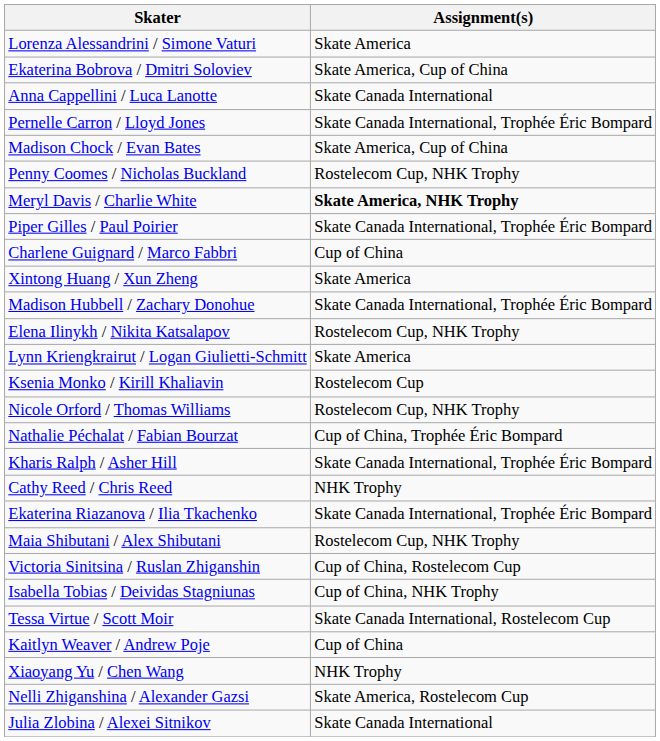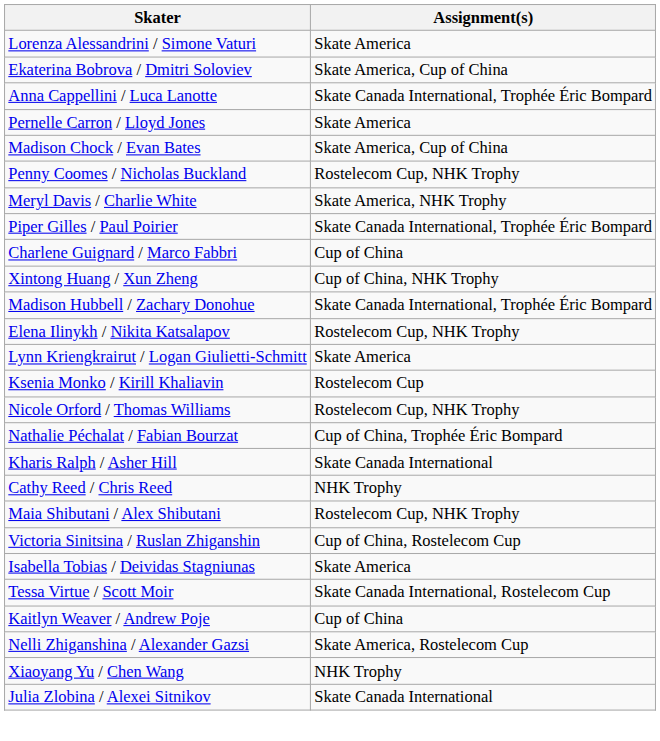Anna Cappellini / Luca Lanotte | Assignment(s): Skate Canada International -> Skate Canada International, Trophée Éric Bompard
Pernelle Carron / Lloyd Jones | Assignment(s): Skate Canada International, Trophée Éric Bompard -> Skate America
Meryl Davis / Charlie White | Assignment(s): bold -> normal
Xintong Huang / Xun Zheng | Assignment(s): Skate America -> Cup of China, NHK Trophy
Kharis Ralph / Asher Hill | Assignment(s): Skate Canada International, Trophée Éric Bompard -> Skate Canada International
- row: Ekaterina Riazanova / Ilia Tkachenko | Skate Canada International, Trophée Éric Bompard
Isabella Tobias / Deividas Stagniunas | Assignment(s): Cup of China, NHK Trophy -> Skate America
rows swapped: Xiaoyang Yu / Chen Wang <-> Nelli Zhiganshina / Alexander Gazsi
